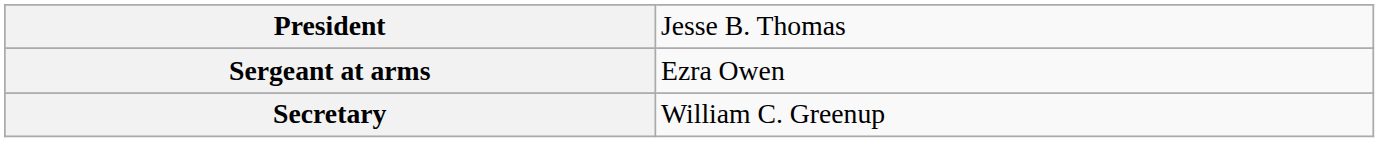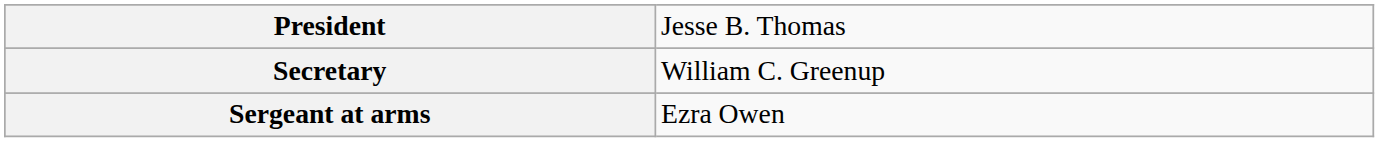rows swapped: Secretary <-> Sergeant at arms
